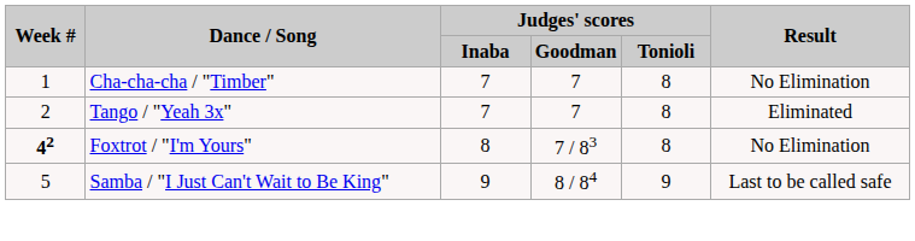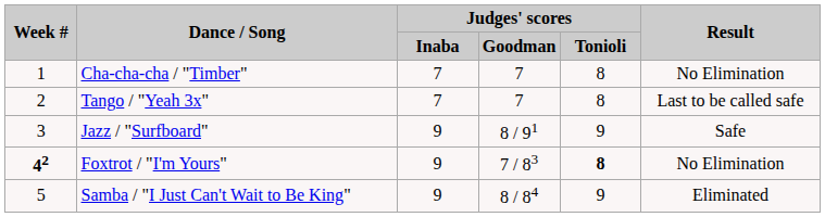Tango / "Yeah 3x" | Result: Eliminated -> Last to be called safe
+ row: 3 | Jazz / "Surfboard" | 9 | 8 / 91 | 9 | Safe
Foxtrot / "I'm Yours" | Judges' scores / Inaba: 8 -> 9
Foxtrot / "I'm Yours" | Judges' scores / Tonioli: normal -> bold
Samba / "I Just Can't Wait to Be King" | Result: Last to be called safe -> Eliminated
